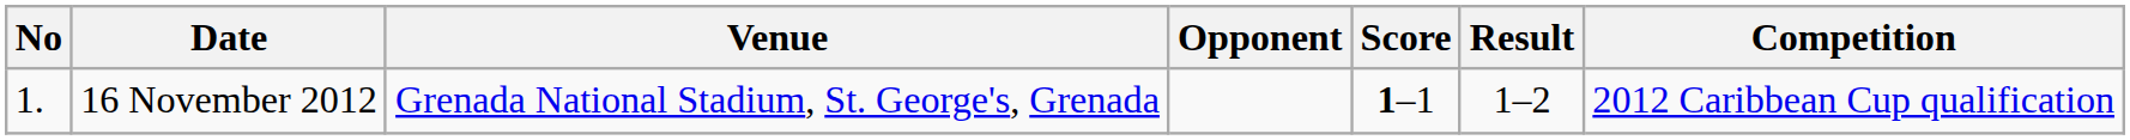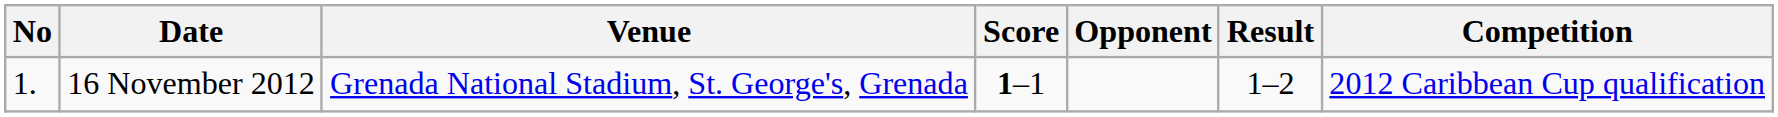columns swapped: Opponent <-> Score
